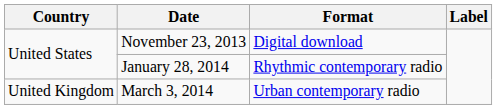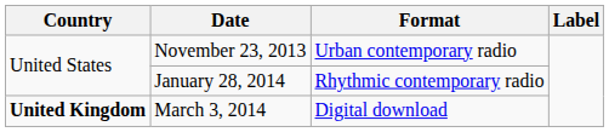November 23, 2013 | Format: Digital download -> Urban contemporary radio
March 3, 2014 | Country: normal -> bold
March 3, 2014 | Format: Urban contemporary radio -> Digital download
